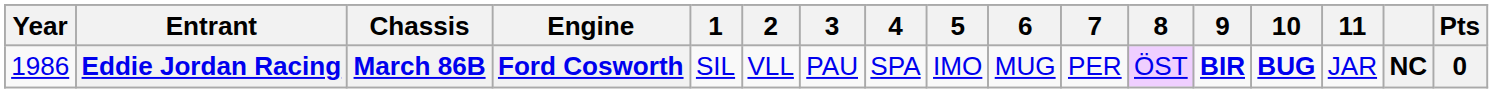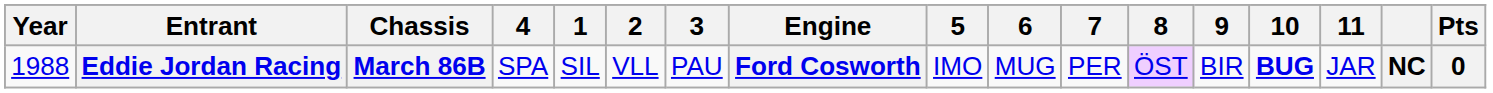columns swapped: Engine <-> 4
Eddie Jordan Racing | Year: 1986 -> 1988
Eddie Jordan Racing | 9: bold -> normal
